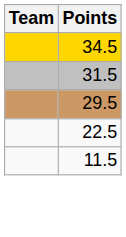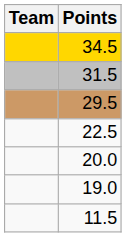+ row: 20.0
+ row: 19.0
